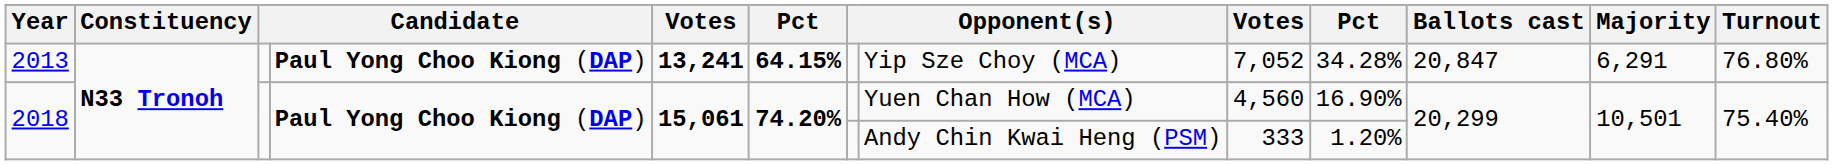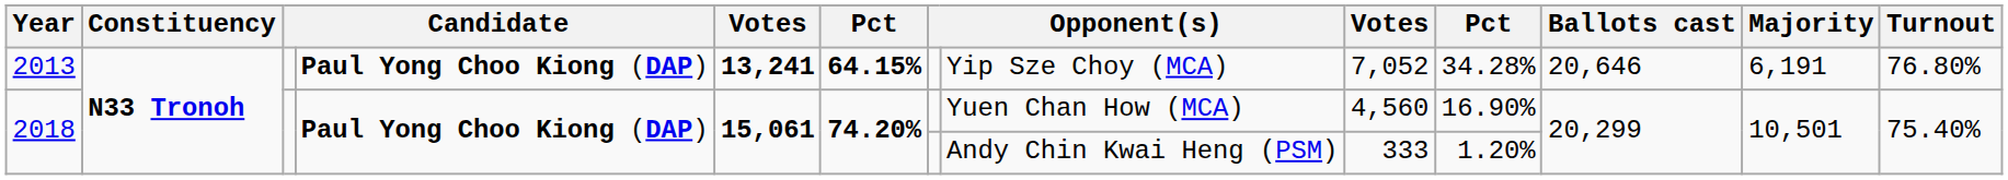2013 | Ballots cast: 20,847 -> 20,646
2013 | Majority: 6,291 -> 6,191
